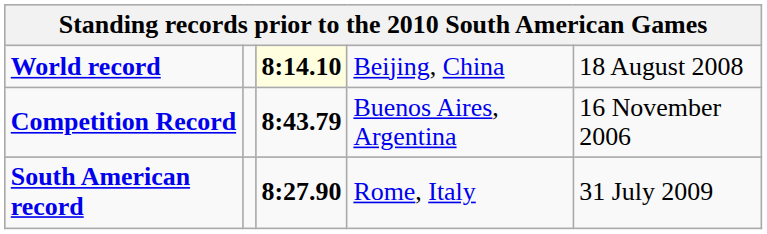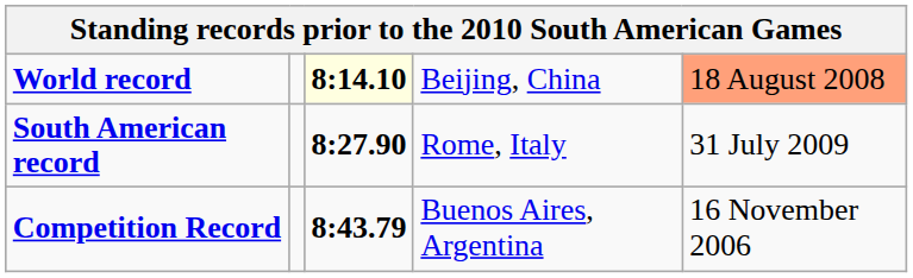World record | column 5: no background -> lightsalmon background
rows swapped: Competition Record <-> South American record
